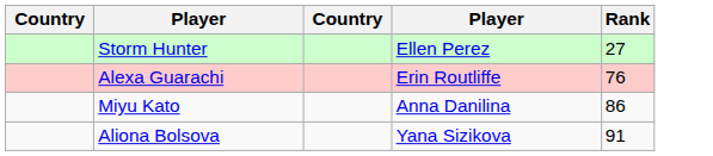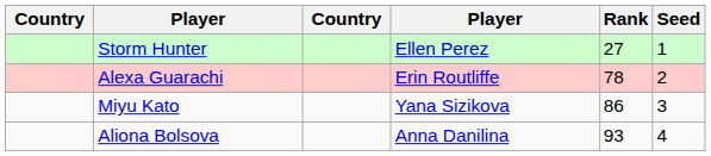+ column: Seed | 1 | 2 | 3 | 4
Alexa Guarachi | Rank: 76 -> 78
Miyu Kato | column 4: Anna Danilina -> Yana Sizikova
Aliona Bolsova | column 4: Yana Sizikova -> Anna Danilina
Aliona Bolsova | Rank: 91 -> 93
